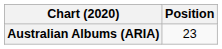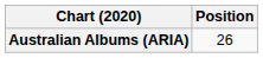Australian Albums (ARIA) | Position: 23 -> 26
